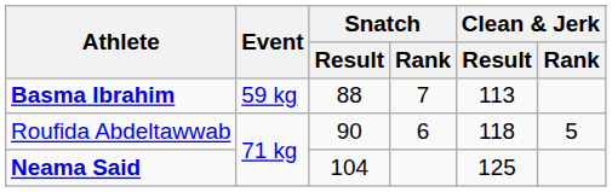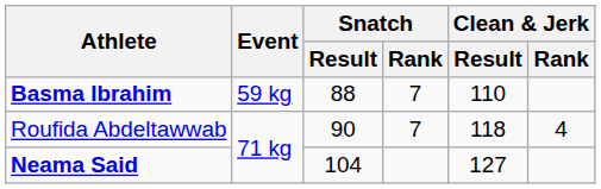Basma Ibrahim | Clean & Jerk / Result: 113 -> 110
Roufida Abdeltawwab | Snatch / Rank: 6 -> 7
Roufida Abdeltawwab | Clean & Jerk / Rank: 5 -> 4
Neama Said | Clean & Jerk / Result: 125 -> 127
